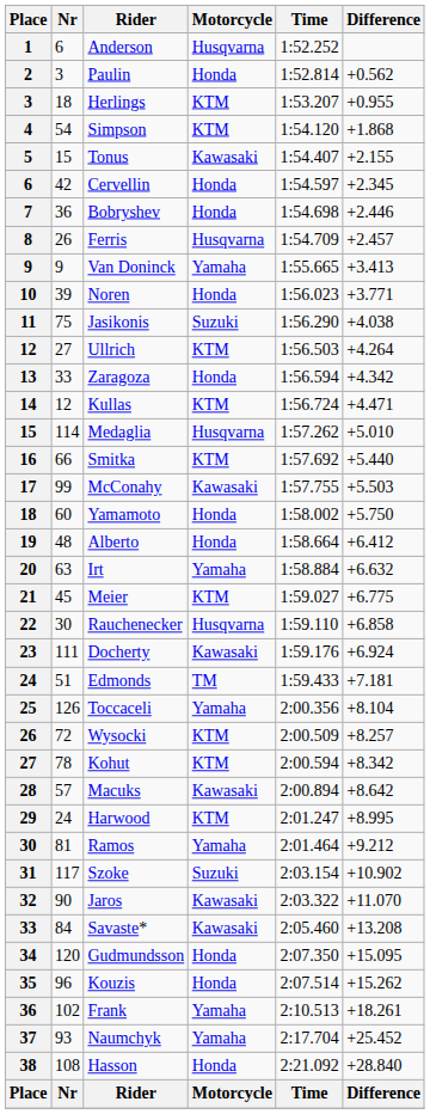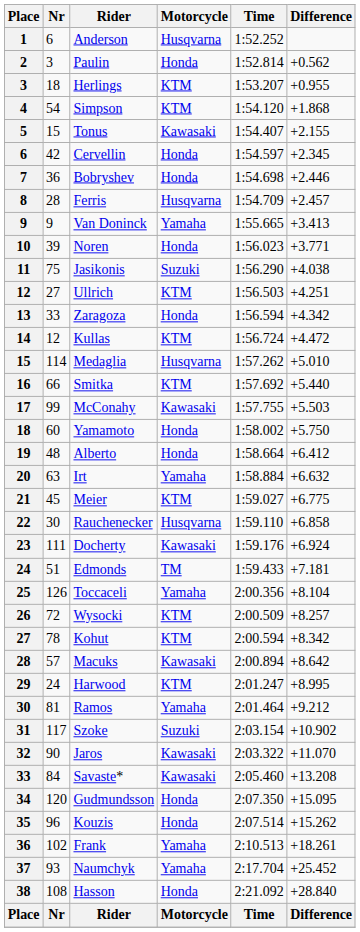Ferris | Nr: 26 -> 28
Ullrich | Difference: +4.264 -> +4.251
Kullas | Difference: +4.471 -> +4.472
